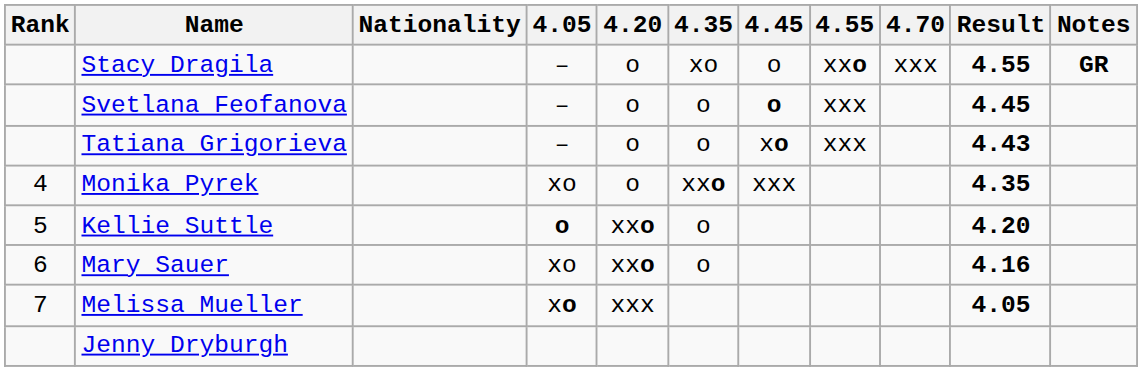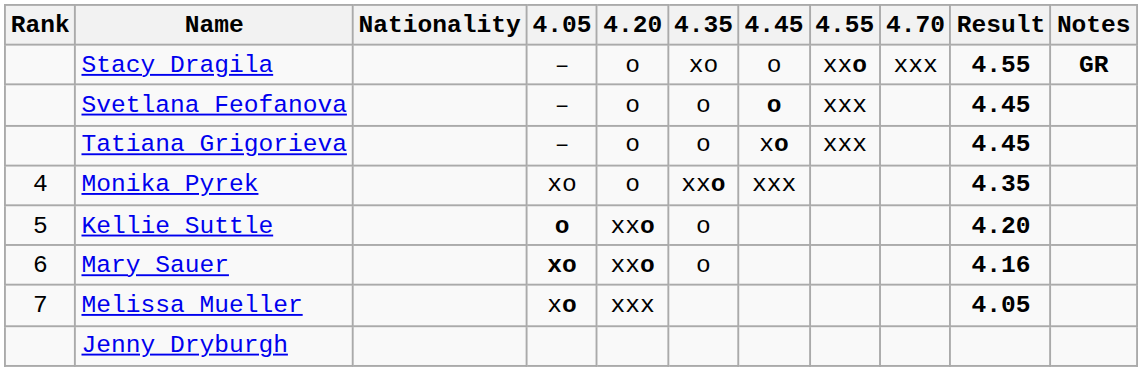Tatiana Grigorieva | Result: 4.43 -> 4.45
Mary Sauer | 4.05: normal -> bold
